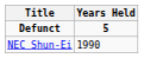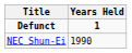Defunct | Years Held: 5 -> 1
